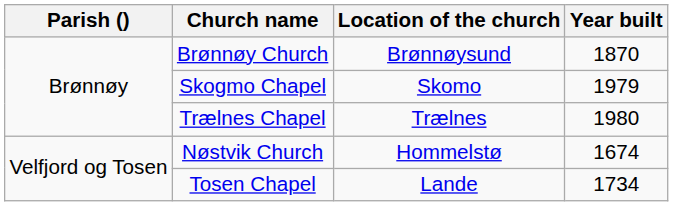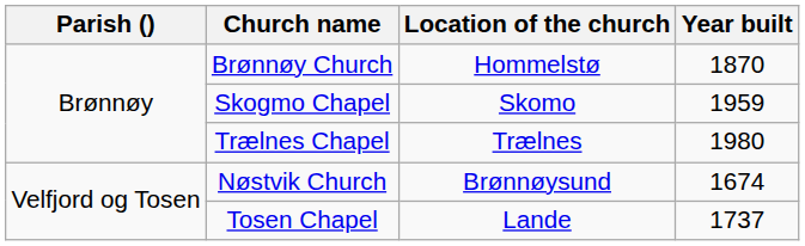Brønnøy Church | Location of the church: Brønnøysund -> Hommelstø
Skogmo Chapel | Year built: 1979 -> 1959
Nøstvik Church | Location of the church: Hommelstø -> Brønnøysund
Tosen Chapel | Year built: 1734 -> 1737
